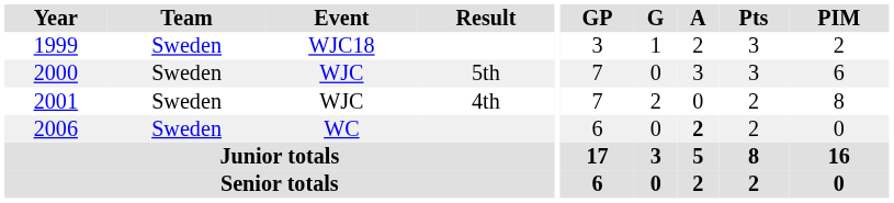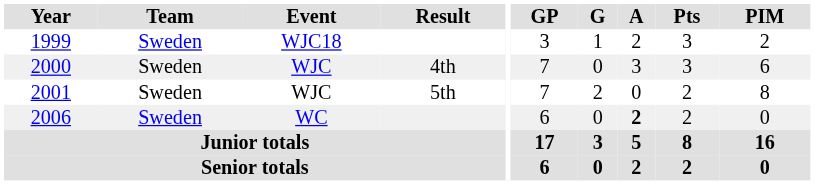2000 | Result: 5th -> 4th
2001 | Result: 4th -> 5th
